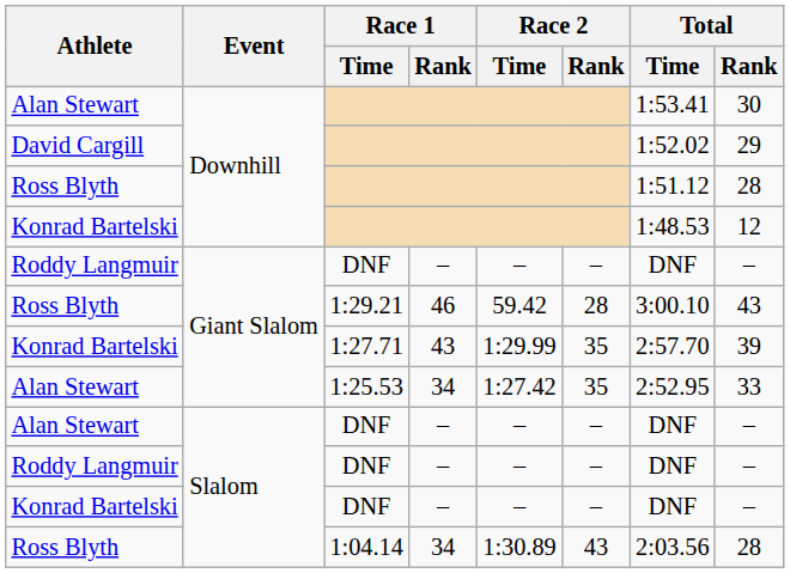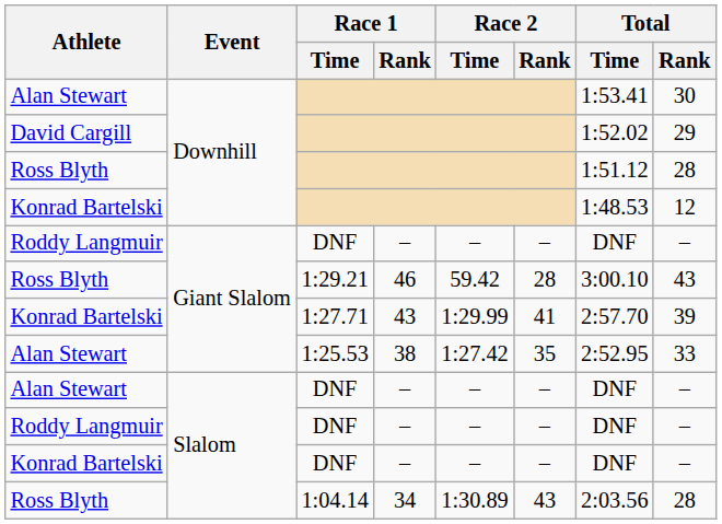1:27.71 | Race 2 / Rank: 35 -> 41
1:25.53 | Race 1 / Rank: 34 -> 38
